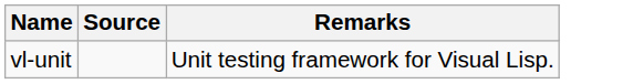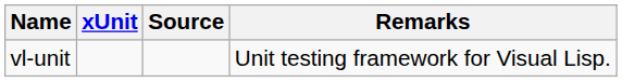+ column: xUnit
